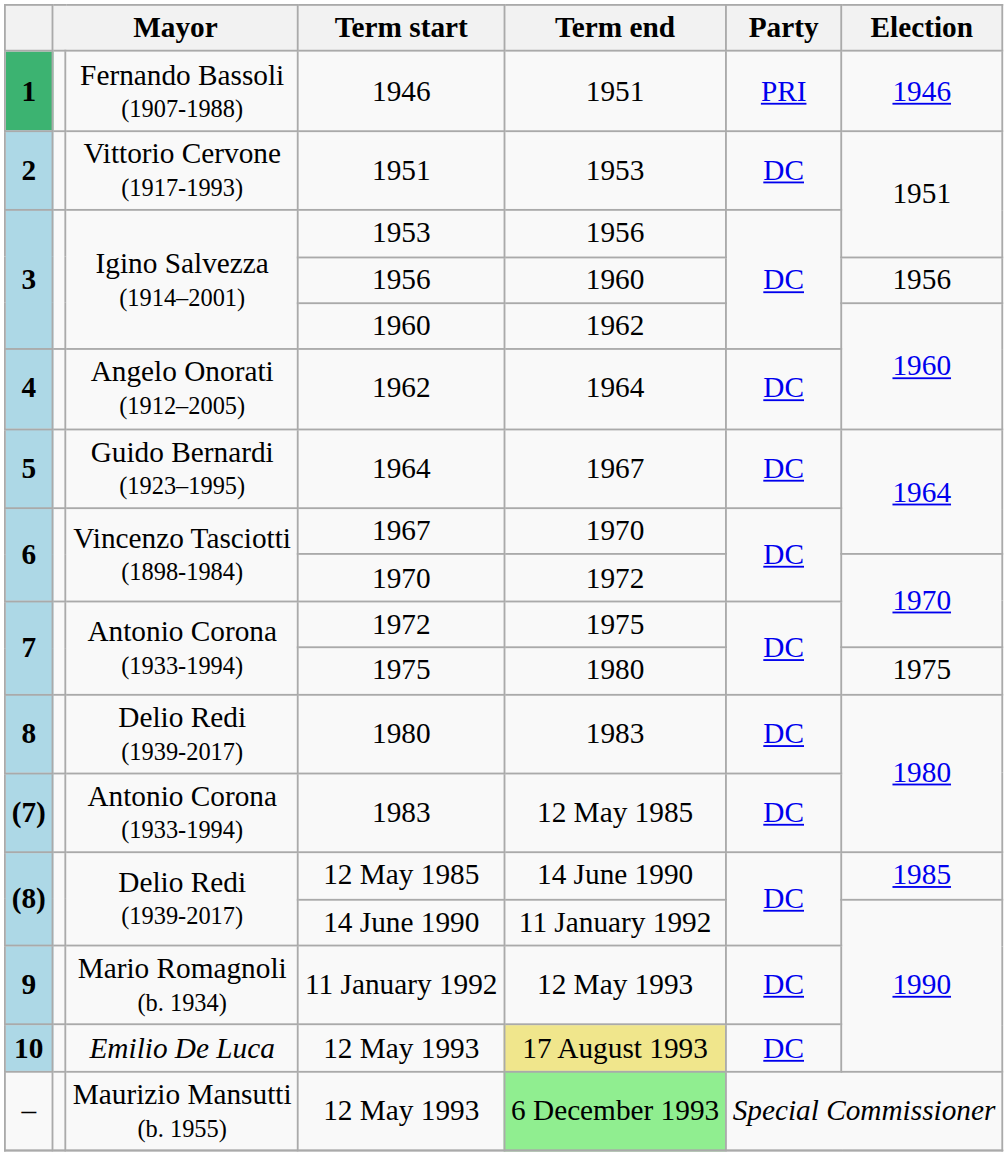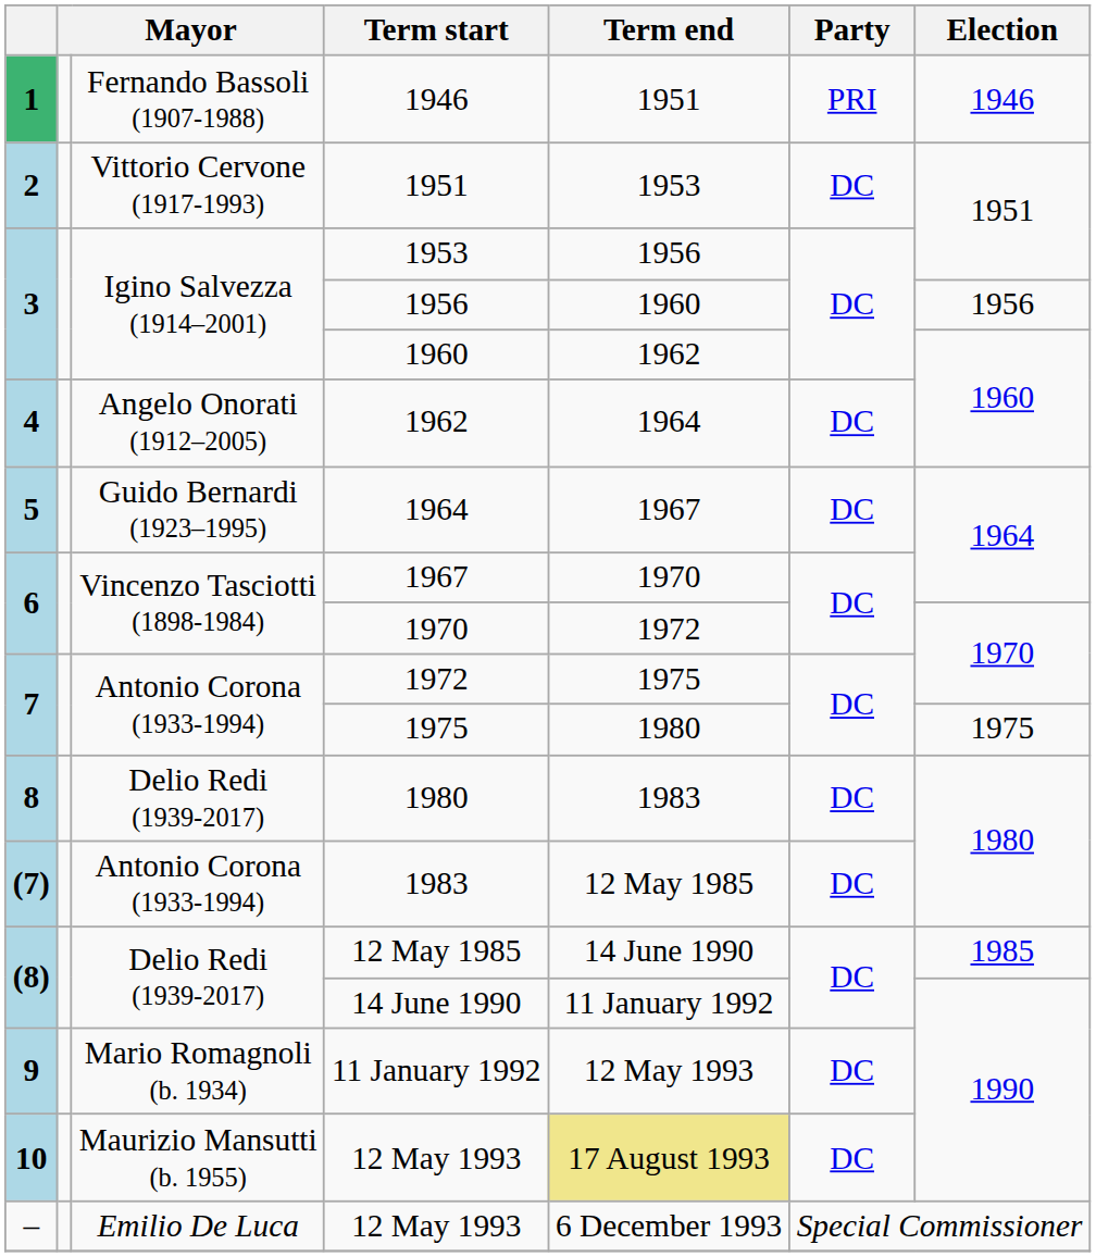10 / 12 May 1993 | column 3: Emilio De Luca -> Maurizio Mansutti (b. 1955)
– / 12 May 1993 | column 3: Maurizio Mansutti (b. 1955) -> Emilio De Luca
– / 12 May 1993 | Term end: lightgreen background -> no background
